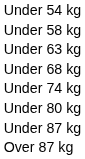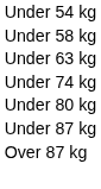- row: Under 68 kg
